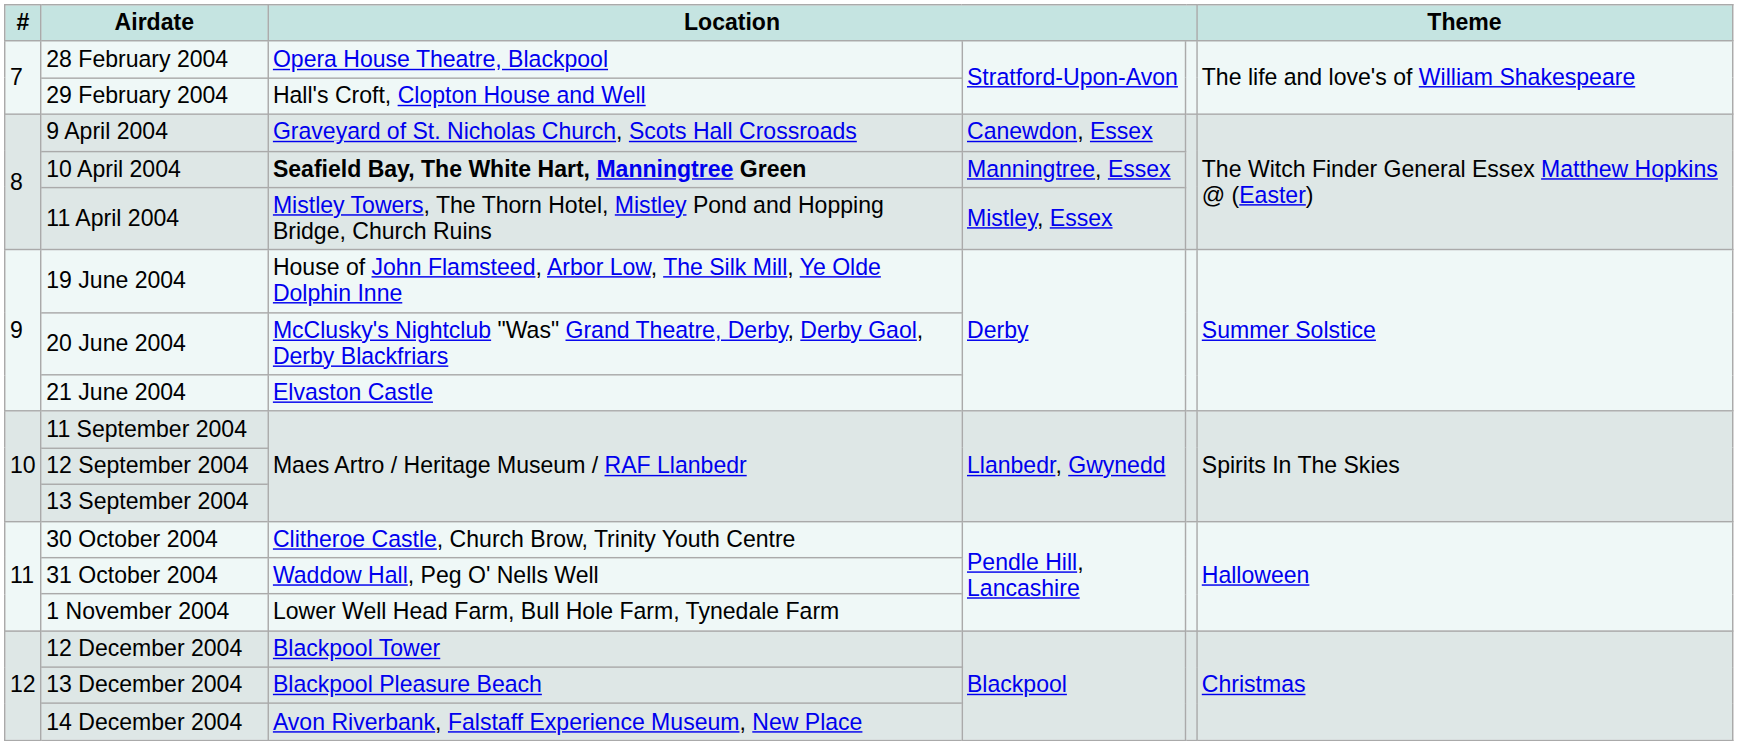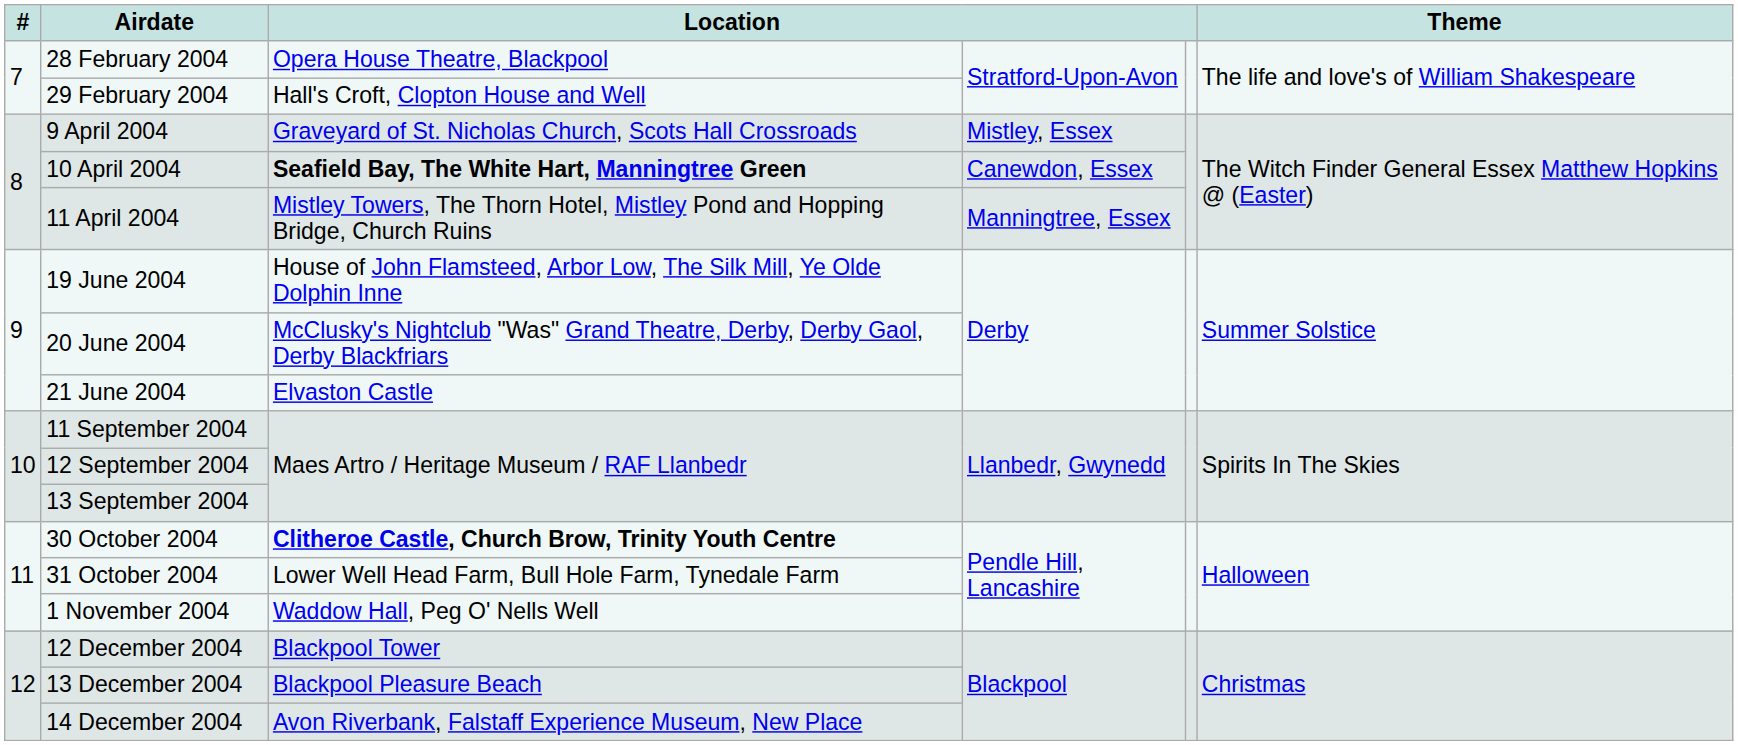9 April 2004 | column 4: Canewdon, Essex -> Mistley, Essex
10 April 2004 | column 4: Manningtree, Essex -> Canewdon, Essex
11 April 2004 | column 4: Mistley, Essex -> Manningtree, Essex
30 October 2004 | column 3: normal -> bold
31 October 2004 | column 3: Waddow Hall, Peg O' Nells Well -> Lower Well Head Farm, Bull Hole Farm, Tynedale Farm
1 November 2004 | column 3: Lower Well Head Farm, Bull Hole Farm, Tynedale Farm -> Waddow Hall, Peg O' Nells Well
